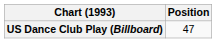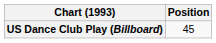US Dance Club Play (Billboard) | Position: 47 -> 45
